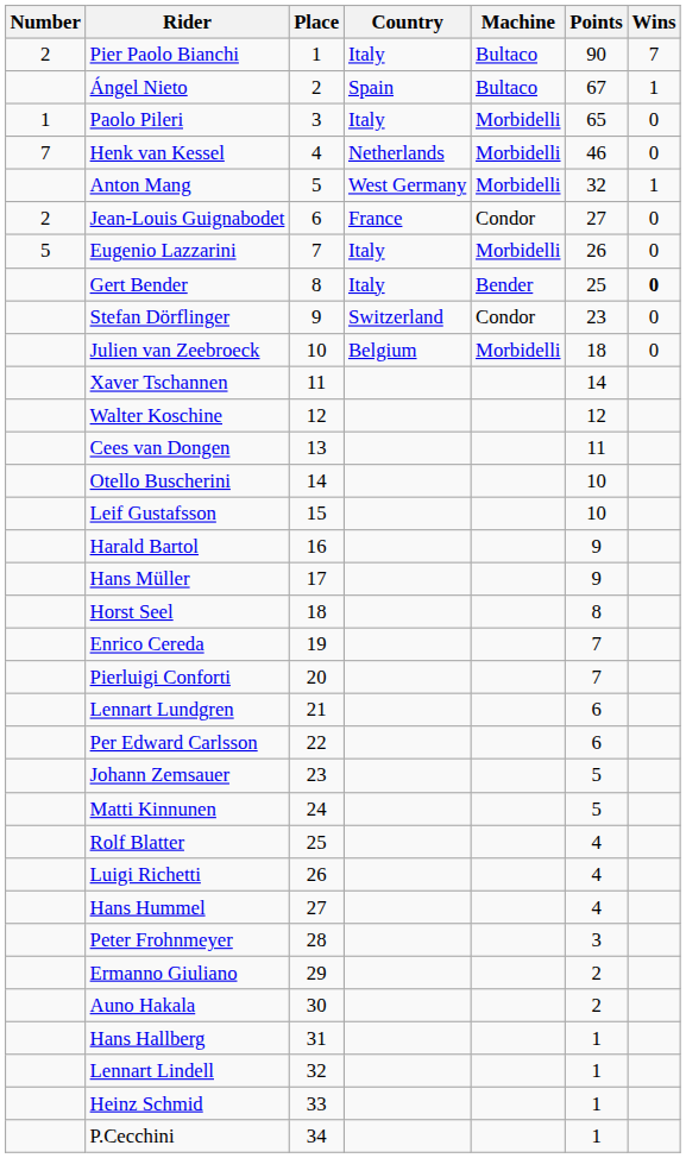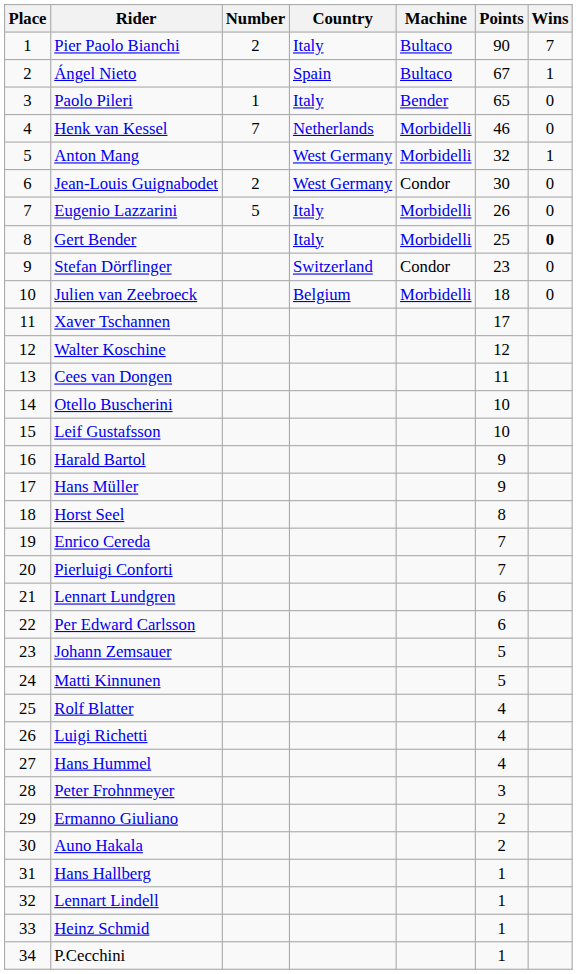columns swapped: Place <-> Number
Paolo Pileri | Machine: Morbidelli -> Bender
Jean-Louis Guignabodet | Country: France -> West Germany
Jean-Louis Guignabodet | Points: 27 -> 30
Gert Bender | Machine: Bender -> Morbidelli
Xaver Tschannen | Points: 14 -> 17
